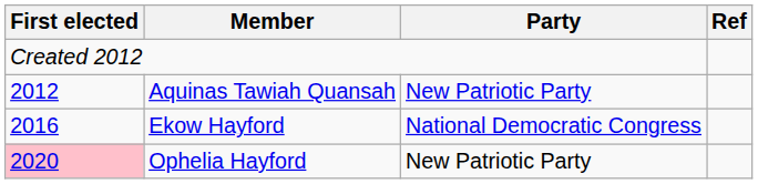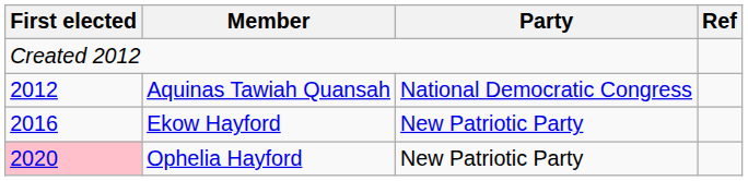Aquinas Tawiah Quansah | Party: New Patriotic Party -> National Democratic Congress
Ekow Hayford | Party: National Democratic Congress -> New Patriotic Party
